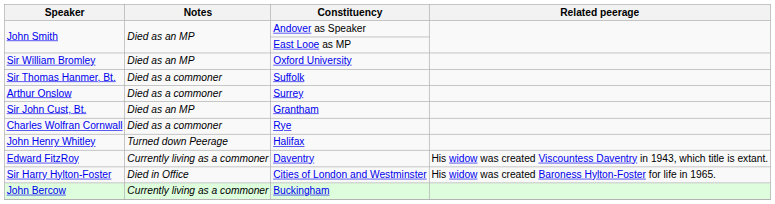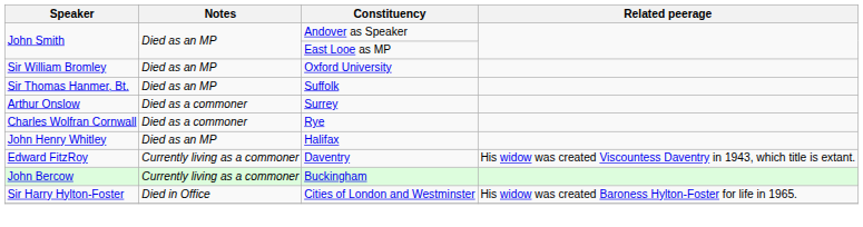Suffolk | Notes: Died as a commoner -> Died as an MP
- row: Sir John Cust, Bt. | Died as an MP | Grantham
Halifax | Notes: Turned down Peerage -> Died as an MP
rows swapped: Cities of London and Westminster <-> Buckingham
